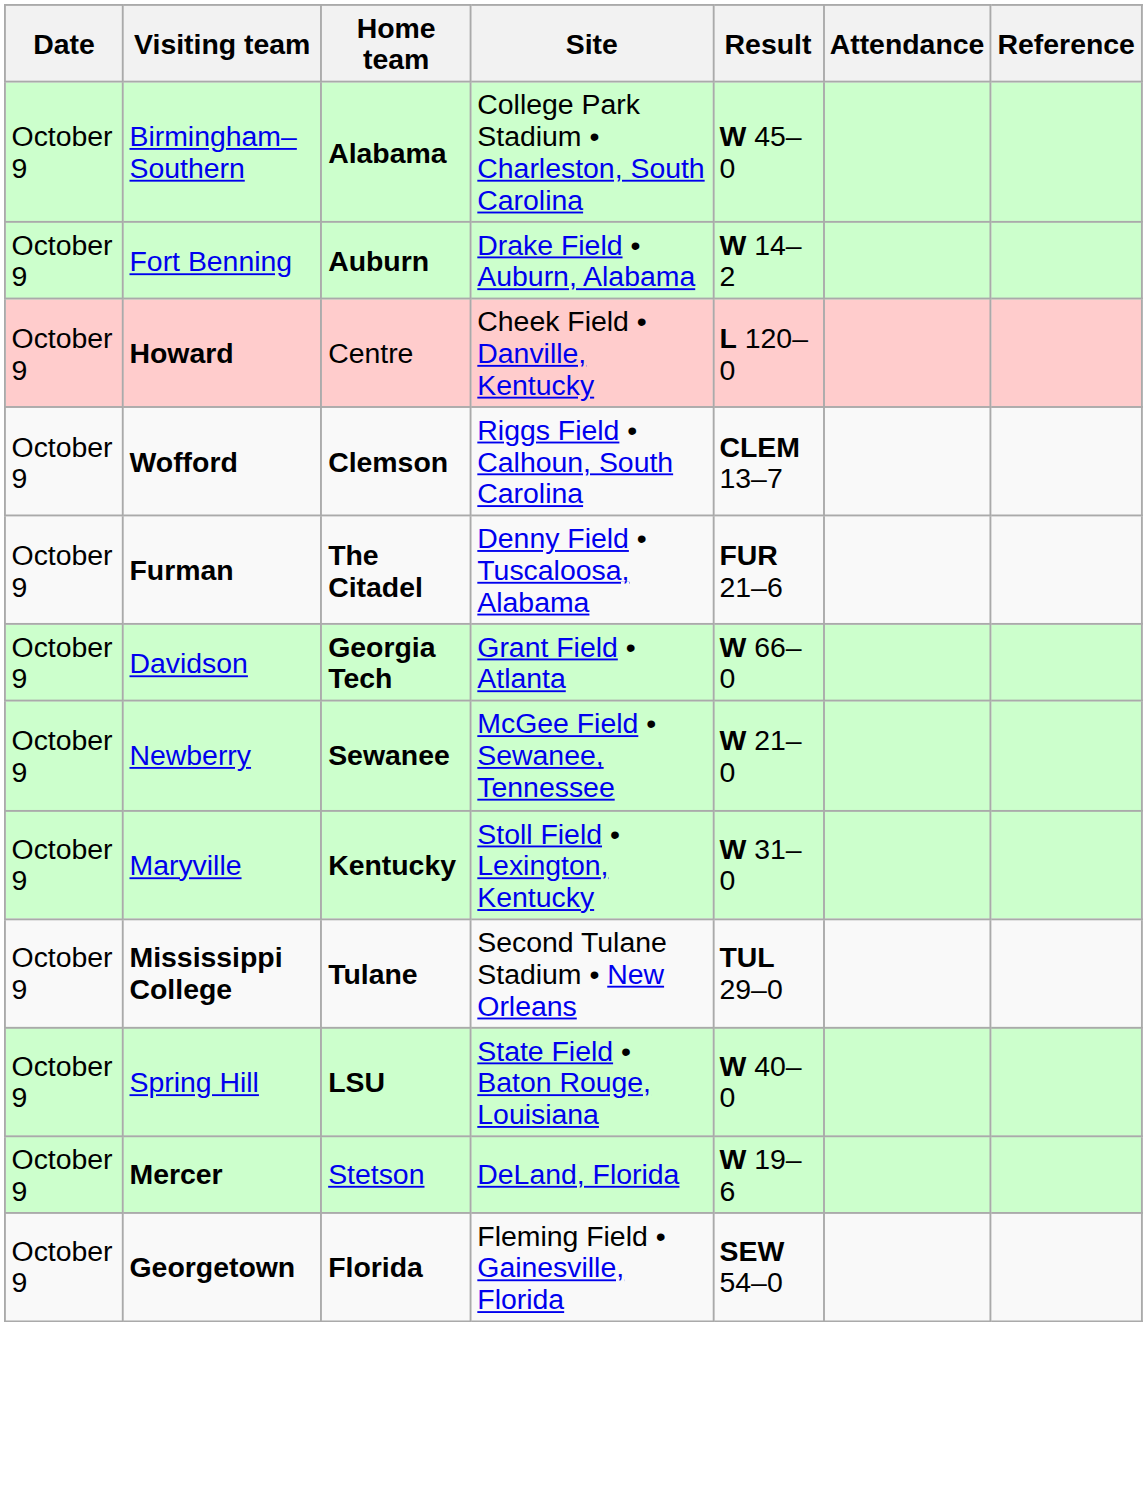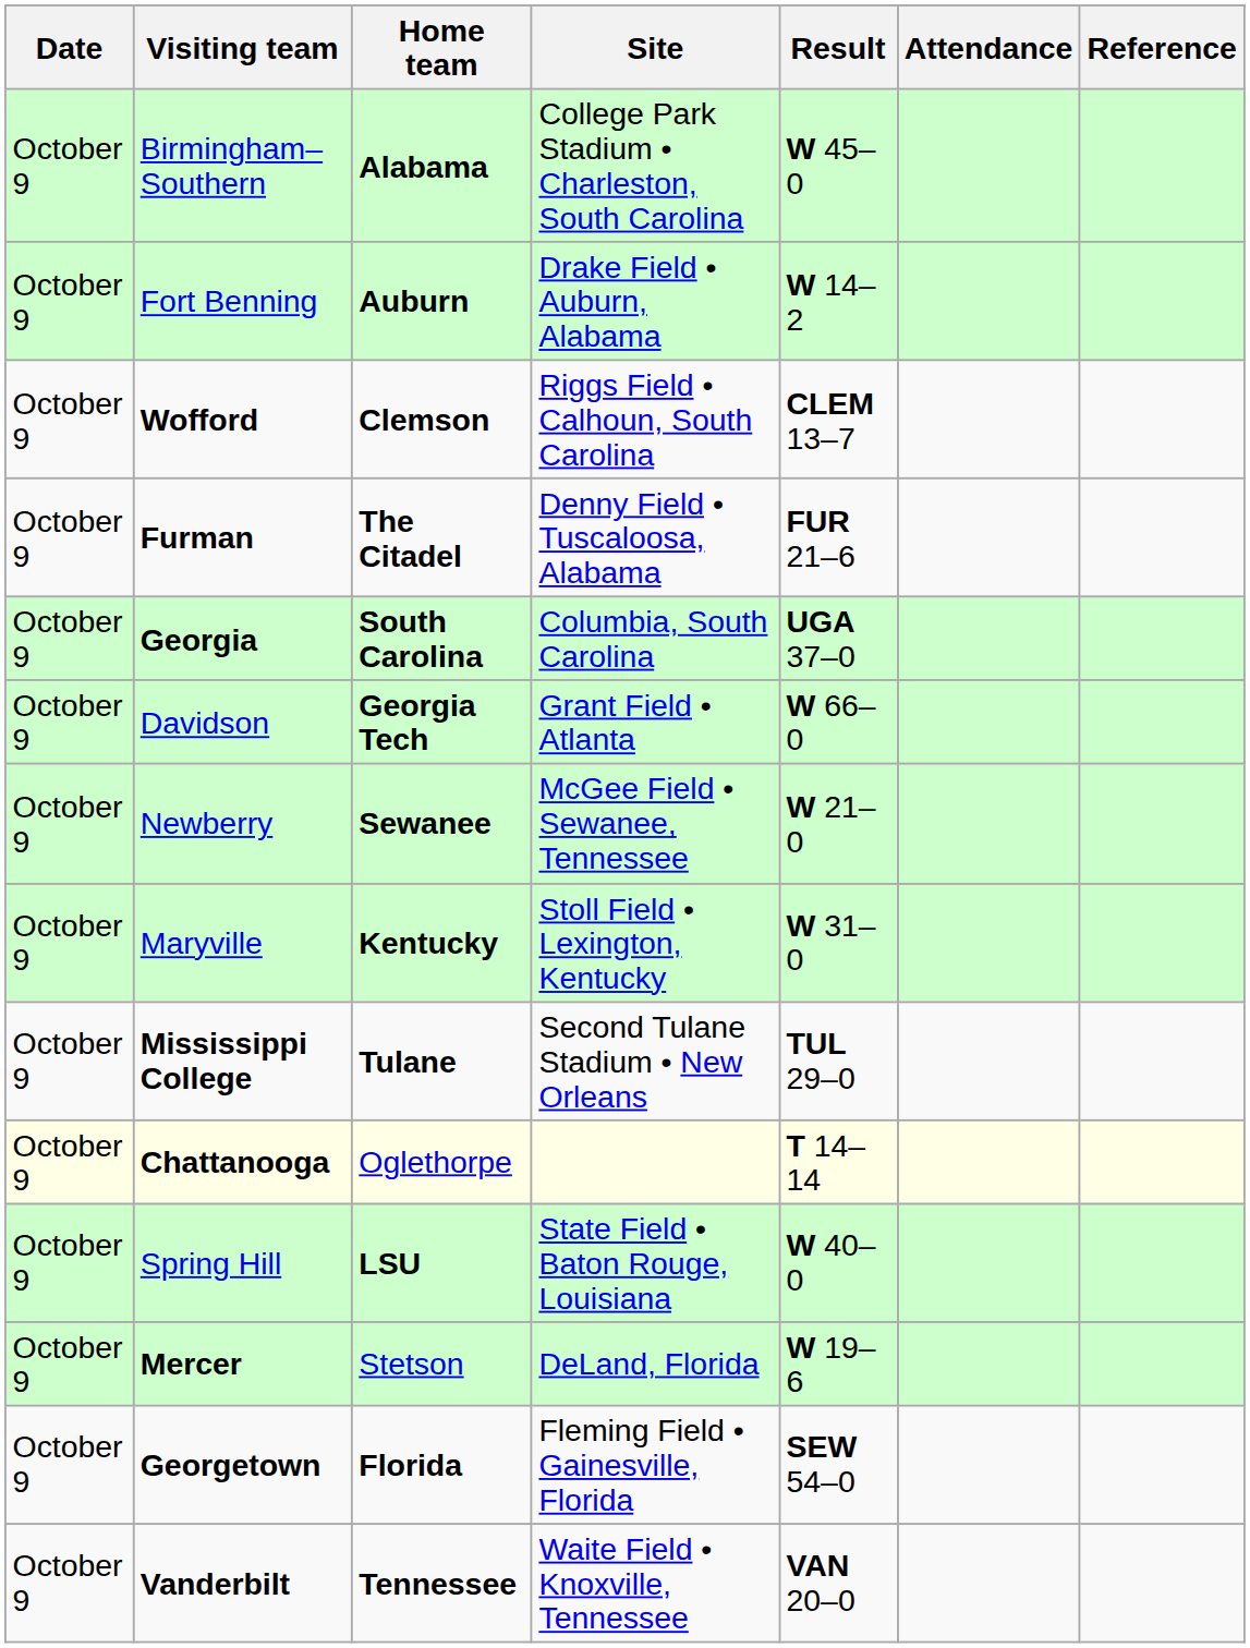- row: October 9 | Howard | Centre | Cheek Field • Danville, Kentucky | L 120–0
+ row: October 9 | Georgia | South Carolina | Columbia, South Carolina | UGA 37–0
+ row: October 9 | Chattanooga | Oglethorpe | T 14–14
+ row: October 9 | Vanderbilt | Tennessee | Waite Field • Knoxville, Tennessee | VAN 20–0
